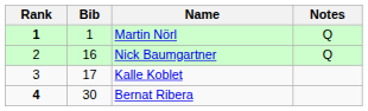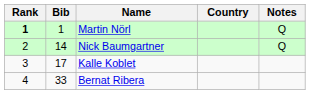+ column: Country
Nick Baumgartner | Bib: 16 -> 14
Bernat Ribera | Rank: bold -> normal
Bernat Ribera | Bib: 30 -> 33
